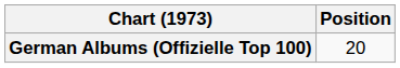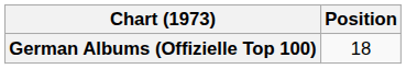German Albums (Offizielle Top 100) | Position: 20 -> 18
